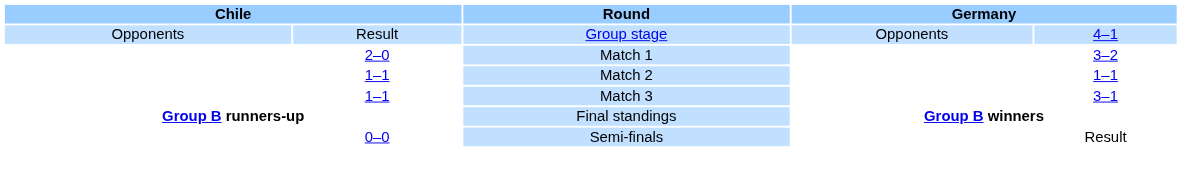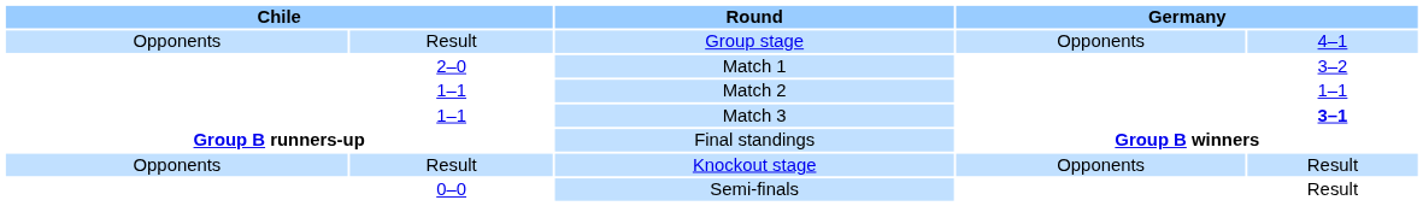Match 3 | column 5: normal -> bold
+ row: Opponents | Result | Knockout stage | Opponents | Result
